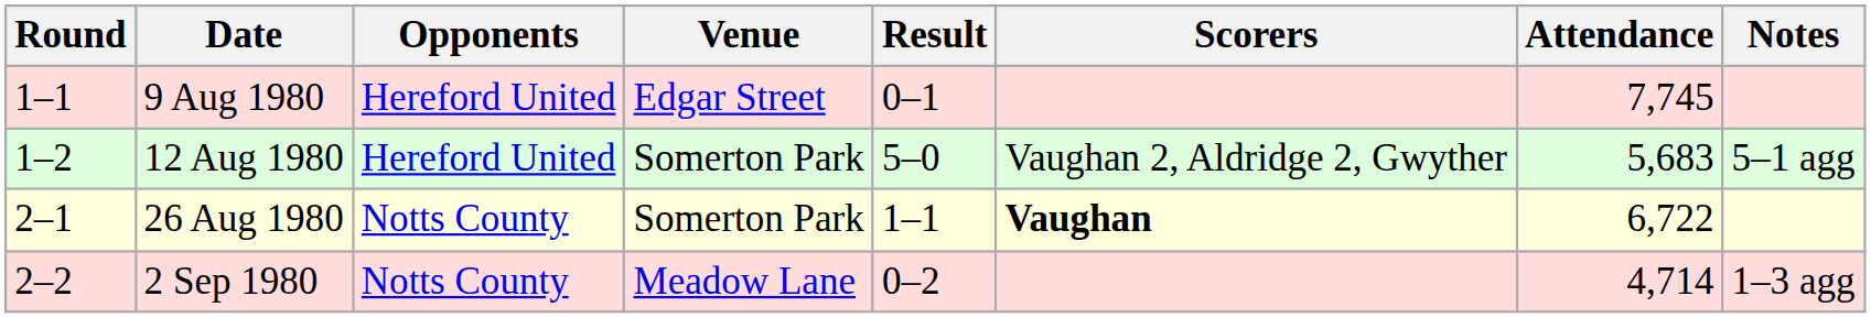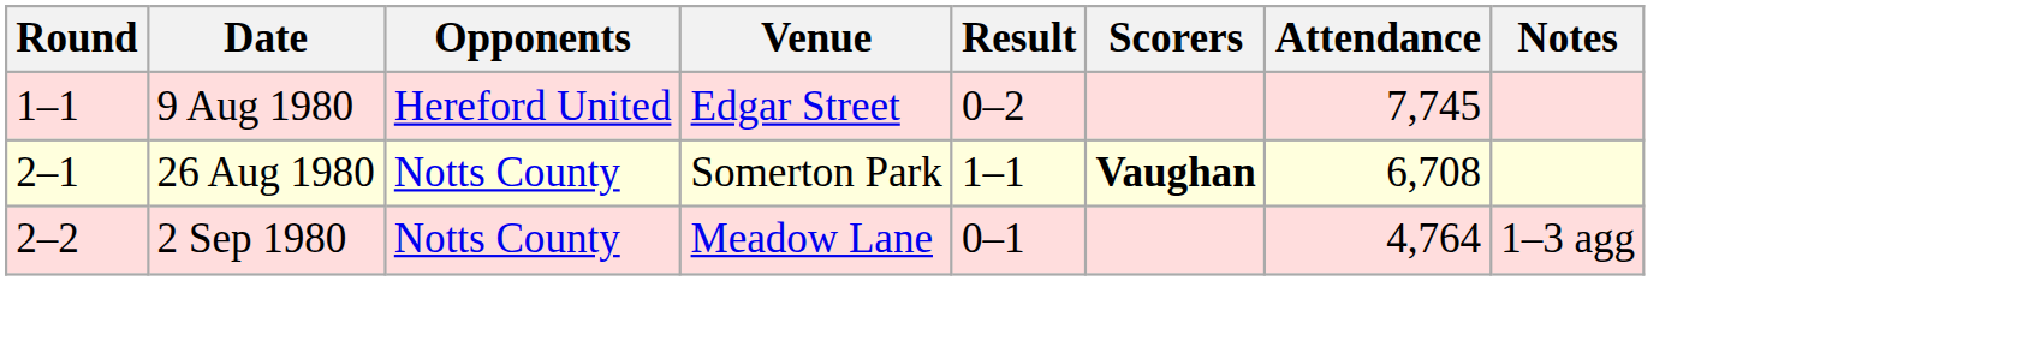9 Aug 1980 | Result: 0–1 -> 0–2
- row: 1–2 | 12 Aug 1980 | Hereford United | Somerton Park | 5–0 | Vaughan 2, Aldridge 2, Gwyther | 5,683 | 5–1 agg
26 Aug 1980 | Attendance: 6,722 -> 6,708
2 Sep 1980 | Result: 0–2 -> 0–1
2 Sep 1980 | Attendance: 4,714 -> 4,764
